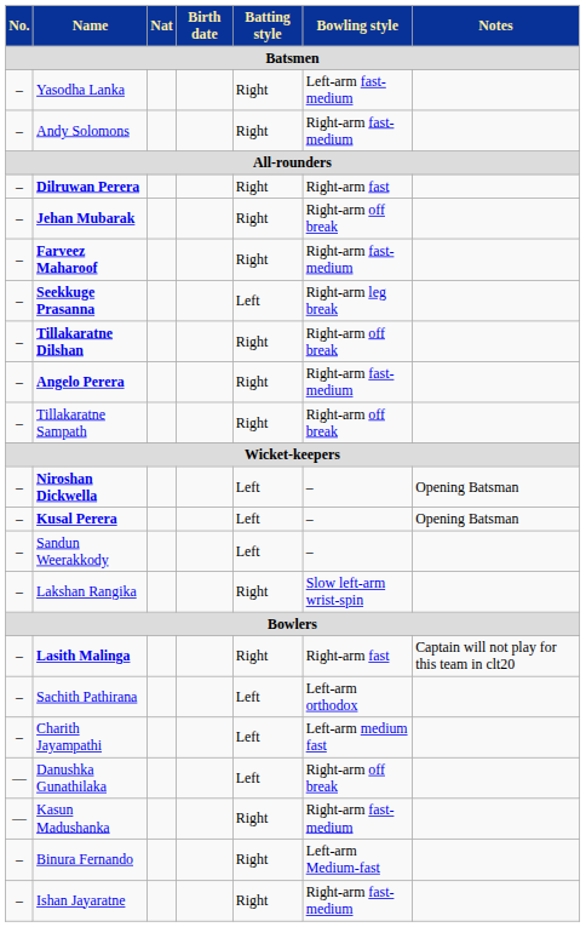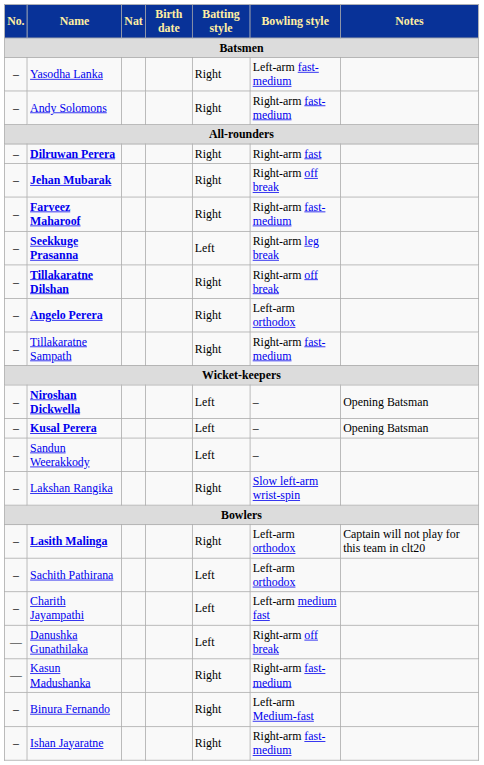Angelo Perera | Bowling style: Right-arm fast-medium -> Left-arm orthodox
Tillakaratne Sampath | Bowling style: Right-arm off break -> Right-arm fast-medium
Lasith Malinga | Bowling style: Right-arm fast -> Left-arm orthodox
